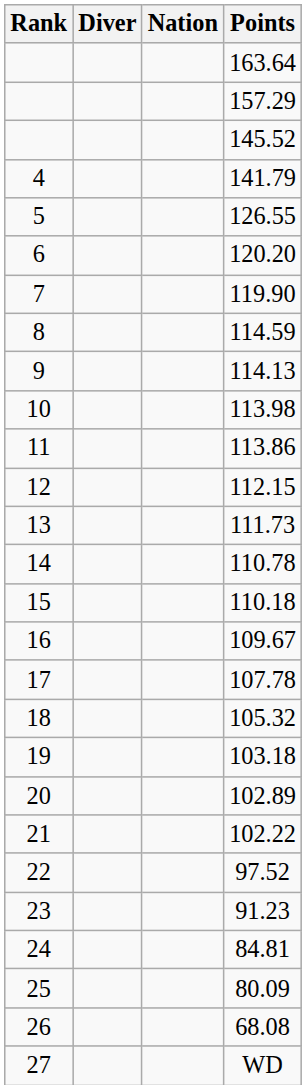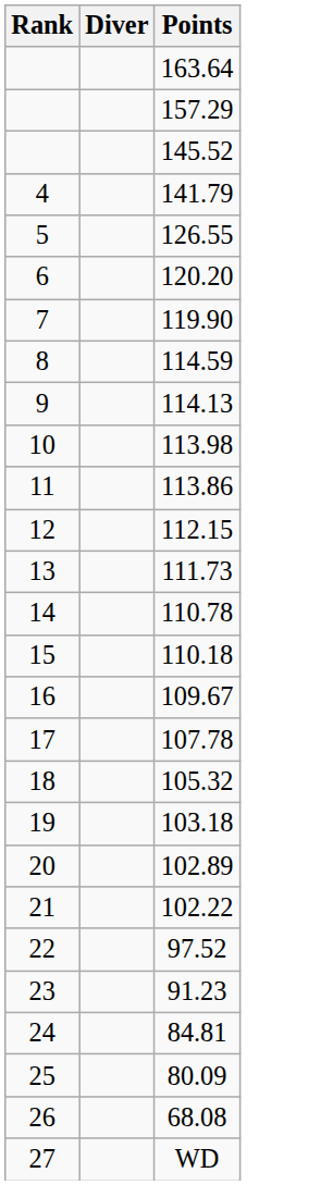- column: Nation
